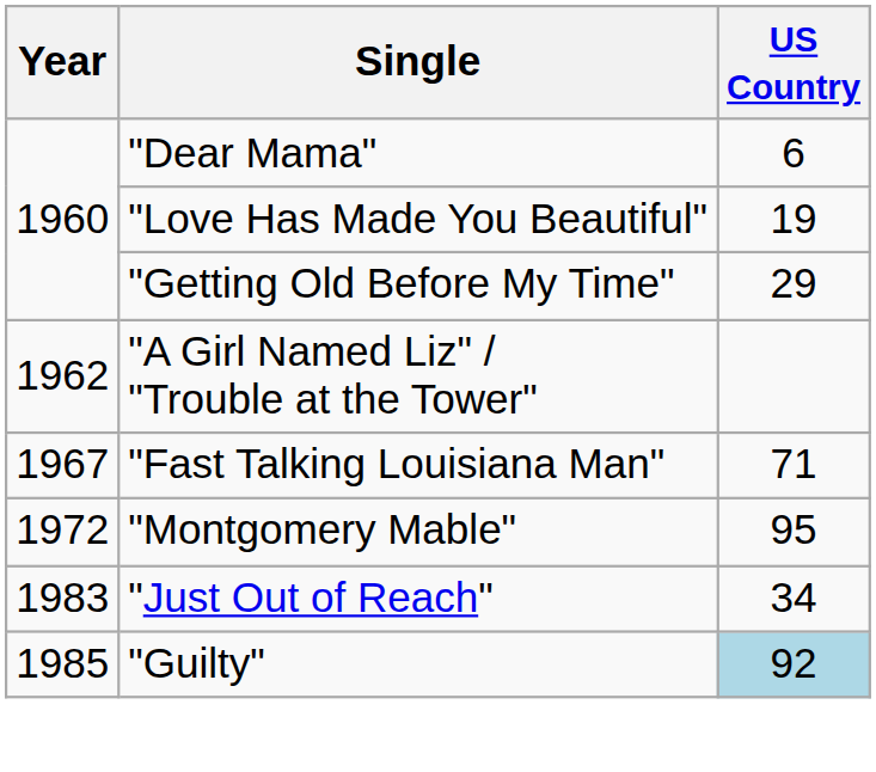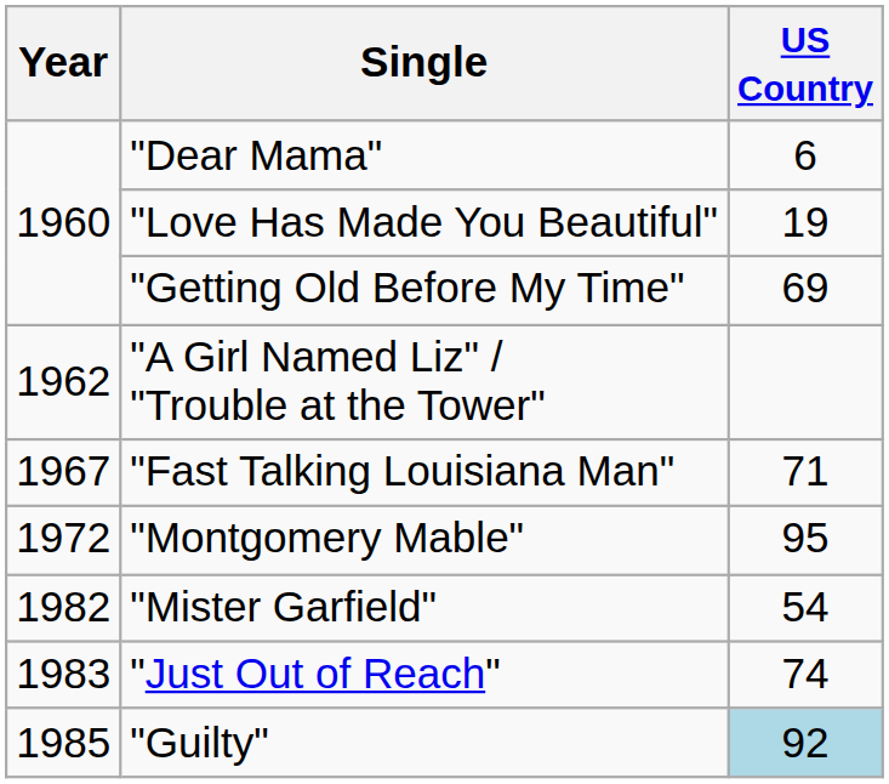"Getting Old Before My Time" | US Country: 29 -> 69
+ row: 1982 | "Mister Garfield" | 54
"Just Out of Reach" | US Country: 34 -> 74
